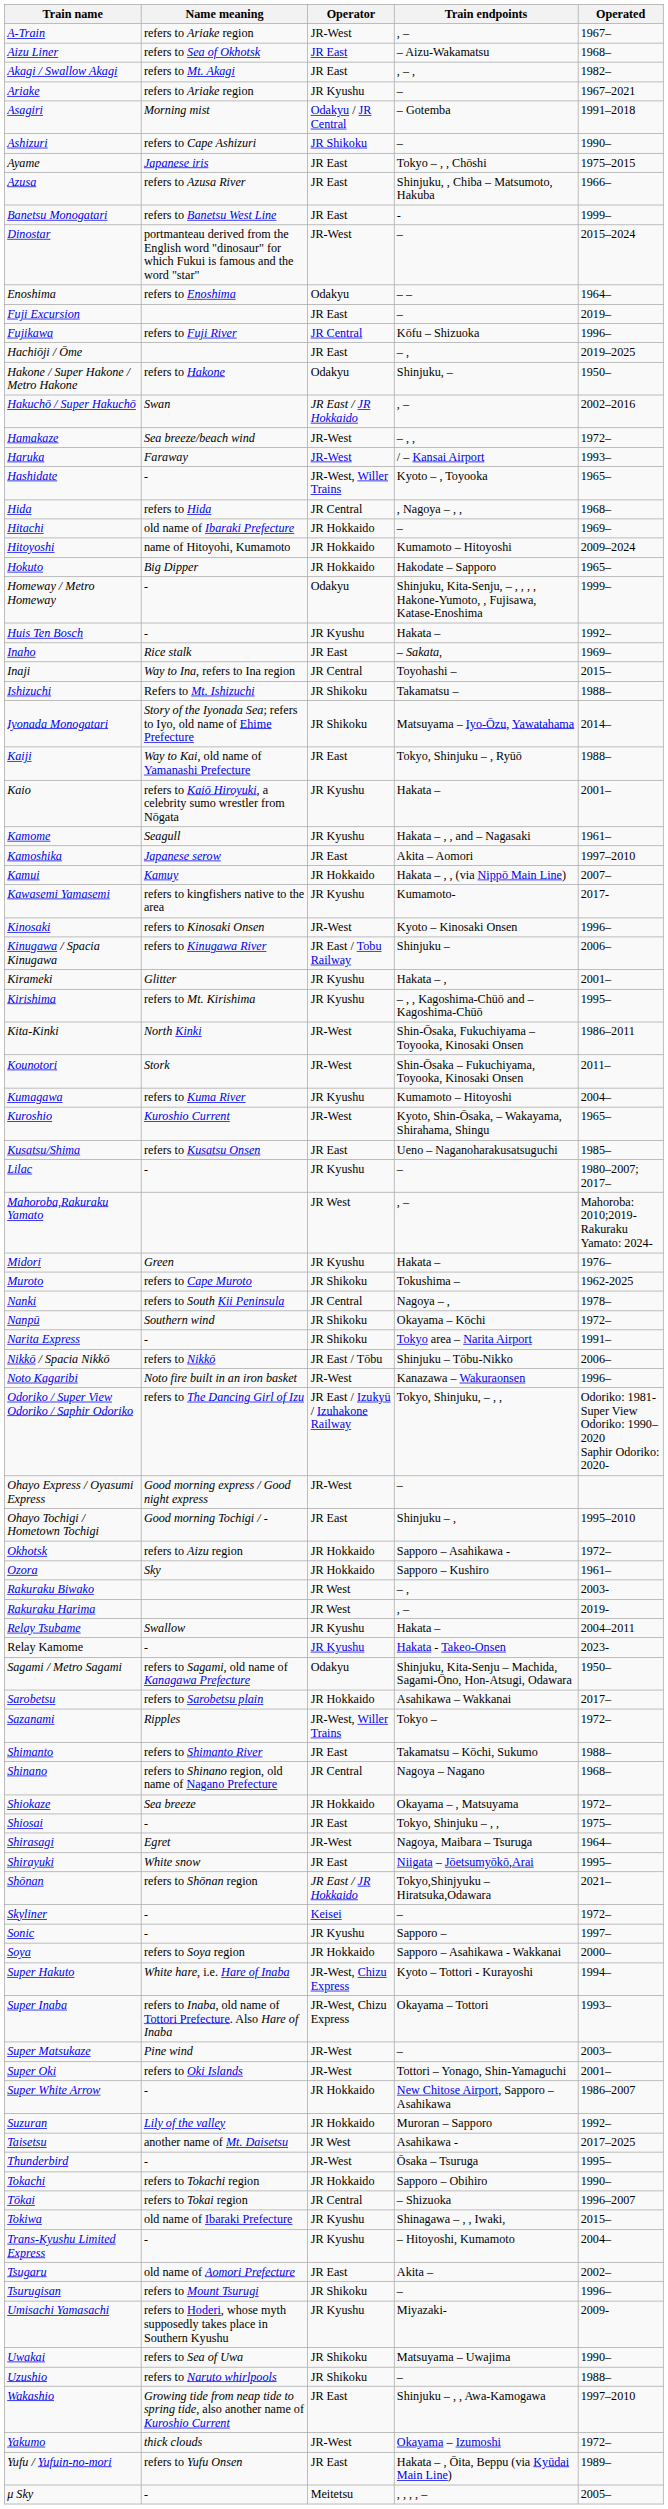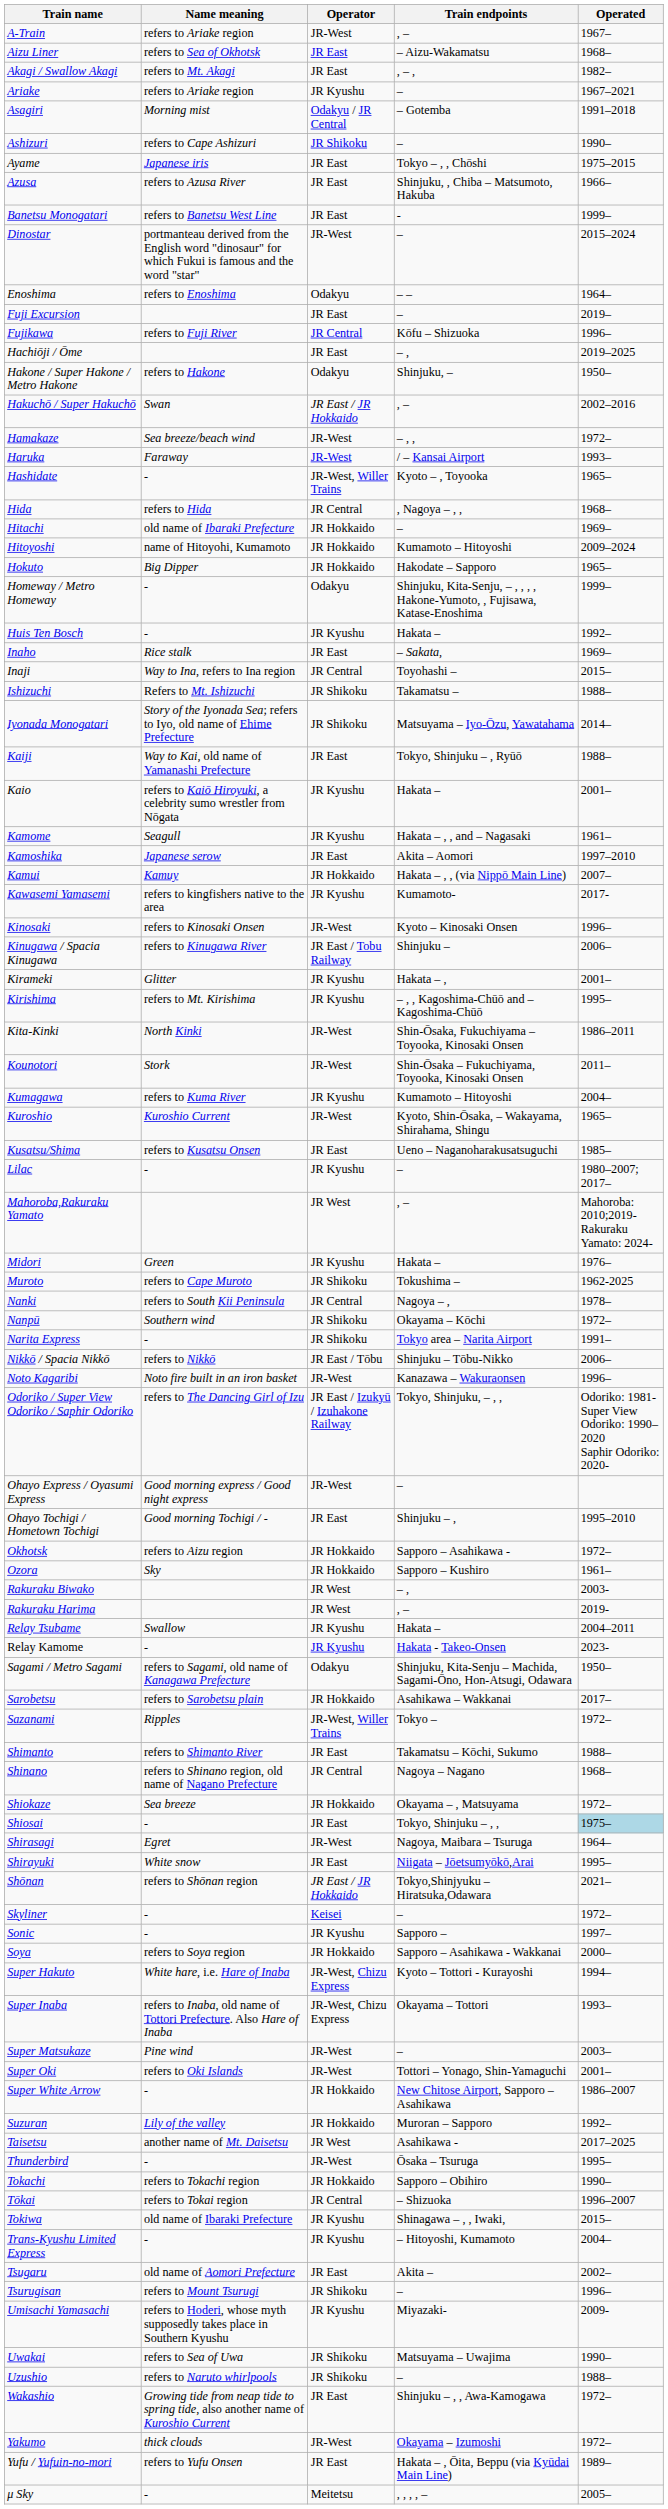Shiosai | Operated: no background -> lightblue background
Wakashio | Operated: 1997–2010 -> 1972–
